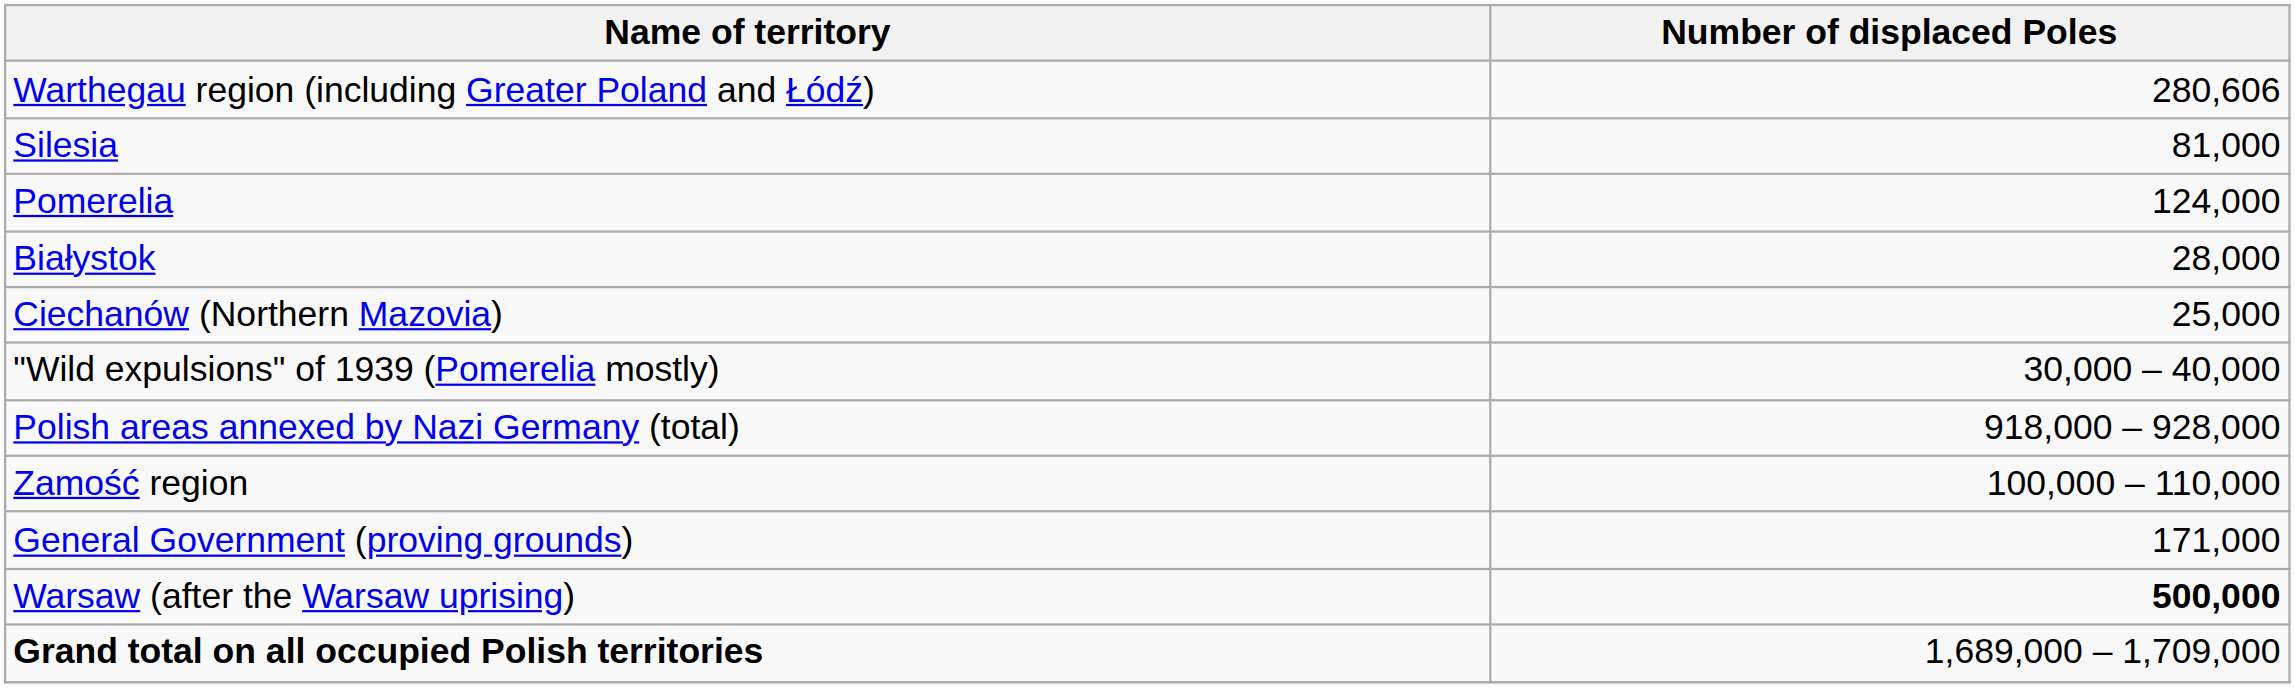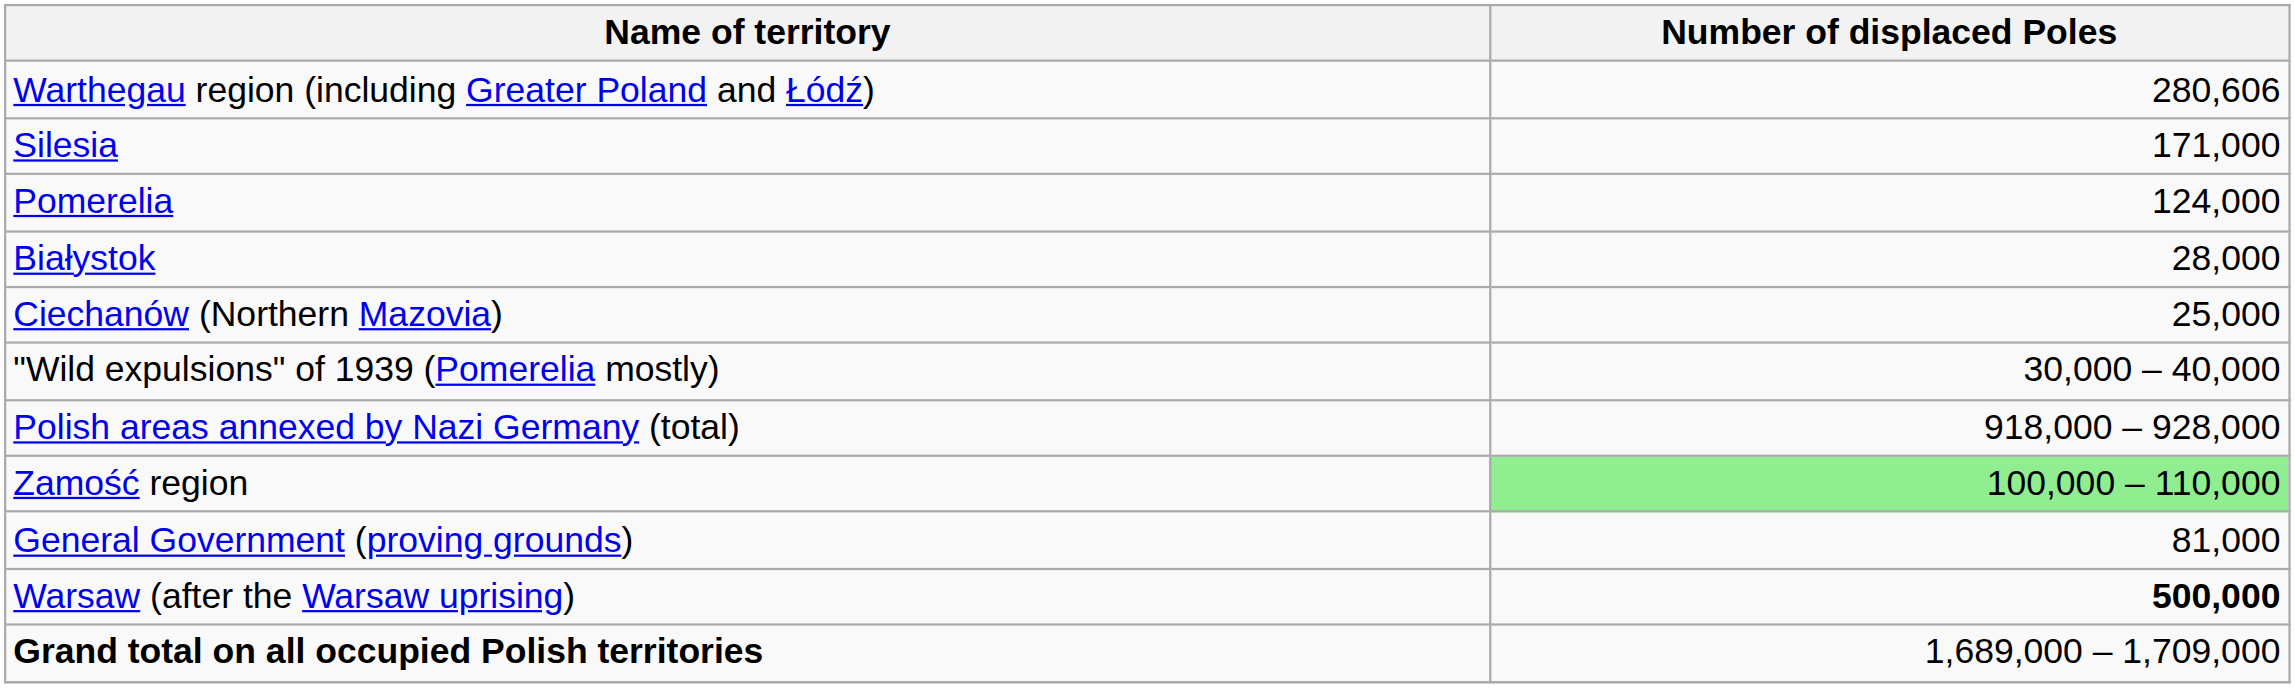Silesia | Number of displaced Poles: 81,000 -> 171,000
Zamość region | Number of displaced Poles: no background -> lightgreen background
General Government (proving grounds) | Number of displaced Poles: 171,000 -> 81,000
